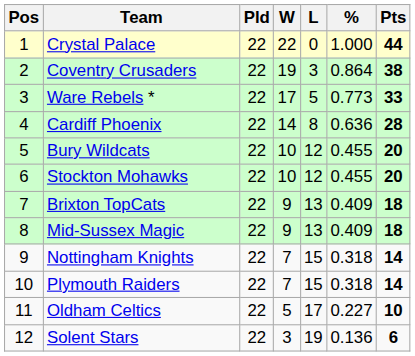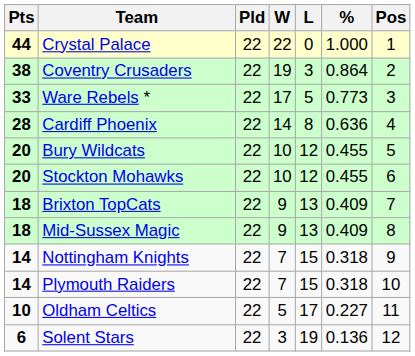columns swapped: Pos <-> Pts
